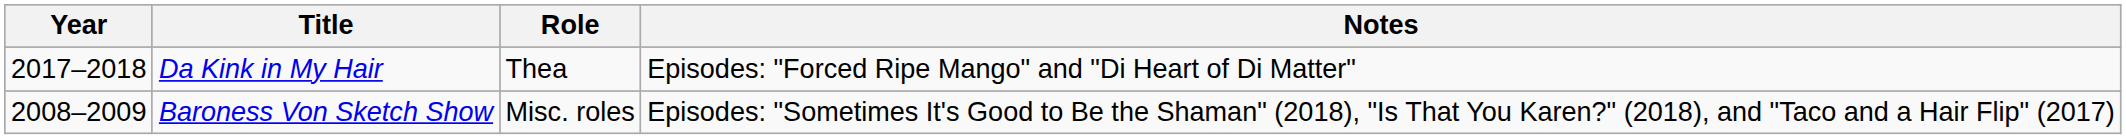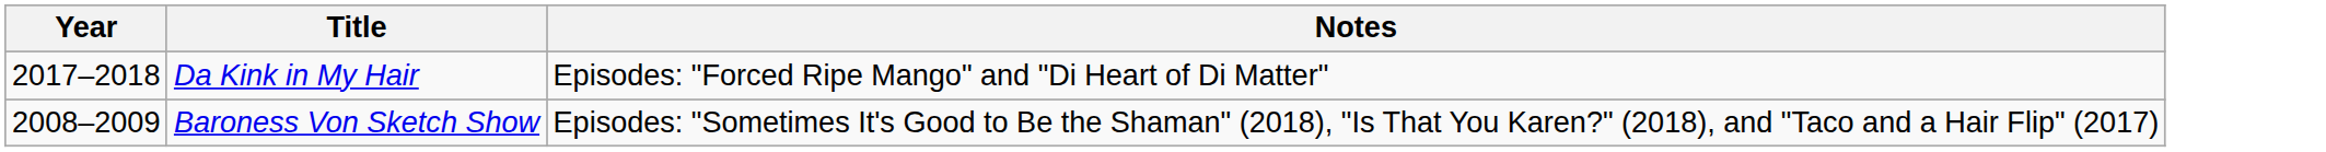- column: Role | Thea | Misc. roles
